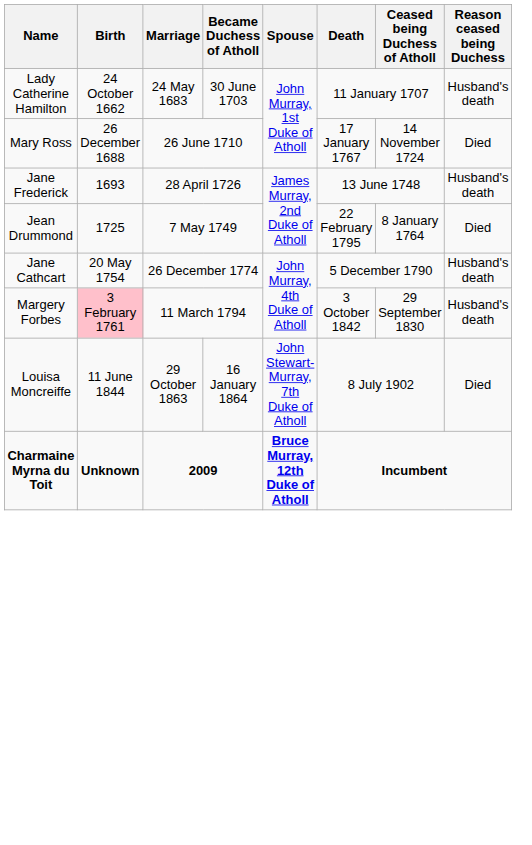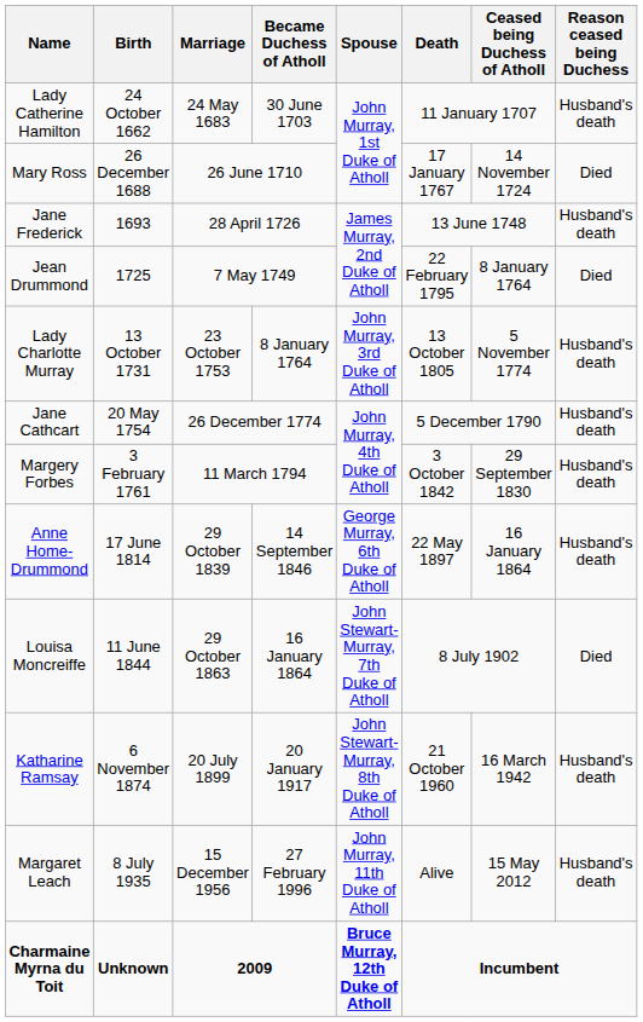+ row: Lady Charlotte Murray | 13 October 1731 | 23 October 1753 | 8 January 1764 | John Murray, 3rd Duke of Atholl | 13 October 1805 | 5 November 1774 | Husband's death
Margery Forbes | Birth: pink background -> no background
+ row: Anne Home-Drummond | 17 June 1814 | 29 October 1839 | 14 September 1846 | George Murray, 6th Duke of Atholl | 22 May 1897 | 16 January 1864 | Husband's death
+ row: Katharine Ramsay | 6 November 1874 | 20 July 1899 | 20 January 1917 | John Stewart-Murray, 8th Duke of Atholl | 21 October 1960 | 16 March 1942 | Husband's death
+ row: Margaret Leach | 8 July 1935 | 15 December 1956 | 27 February 1996 | John Murray, 11th Duke of Atholl | Alive | 15 May 2012 | Husband's death
